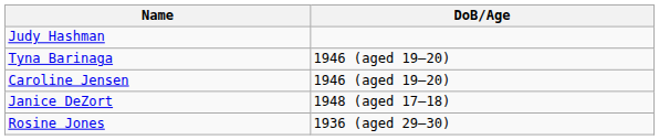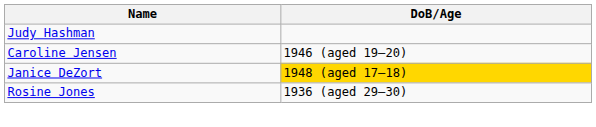- row: Tyna Barinaga | 1946 (aged 19–20)
Janice DeZort | DoB/Age: no background -> gold background
